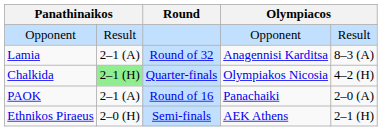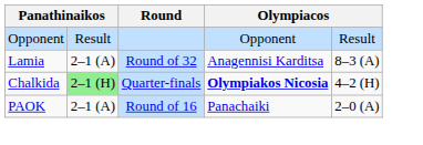Chalkida | column 4: normal -> bold
- row: Ethnikos Piraeus | 2–0 (H) | Semi-finals | AEK Athens | 2–1 (H)
